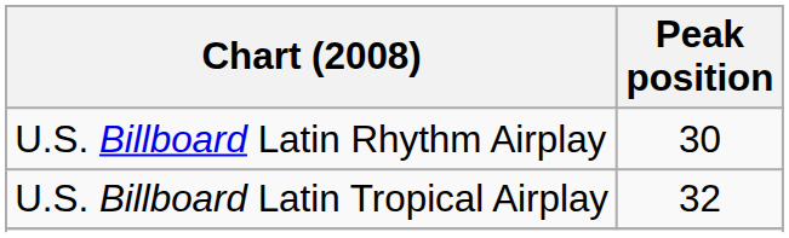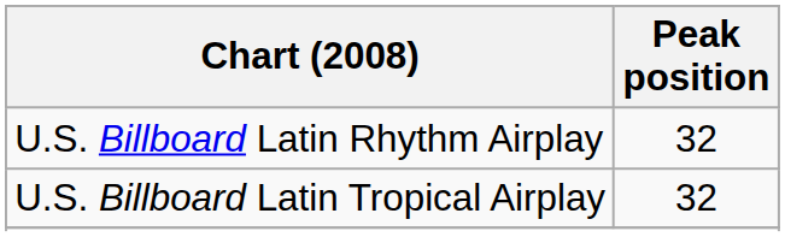U.S. Billboard Latin Rhythm Airplay | Peak position: 30 -> 32
